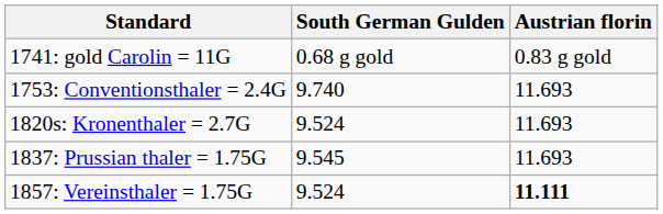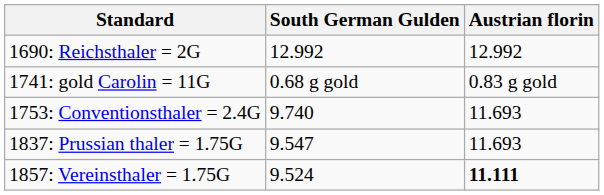+ row: 1690: Reichsthaler = 2G | 12.992 | 12.992
- row: 1820s: Kronenthaler = 2.7G | 9.524 | 11.693
1837: Prussian thaler = 1.75G | South German Gulden: 9.545 -> 9.547
